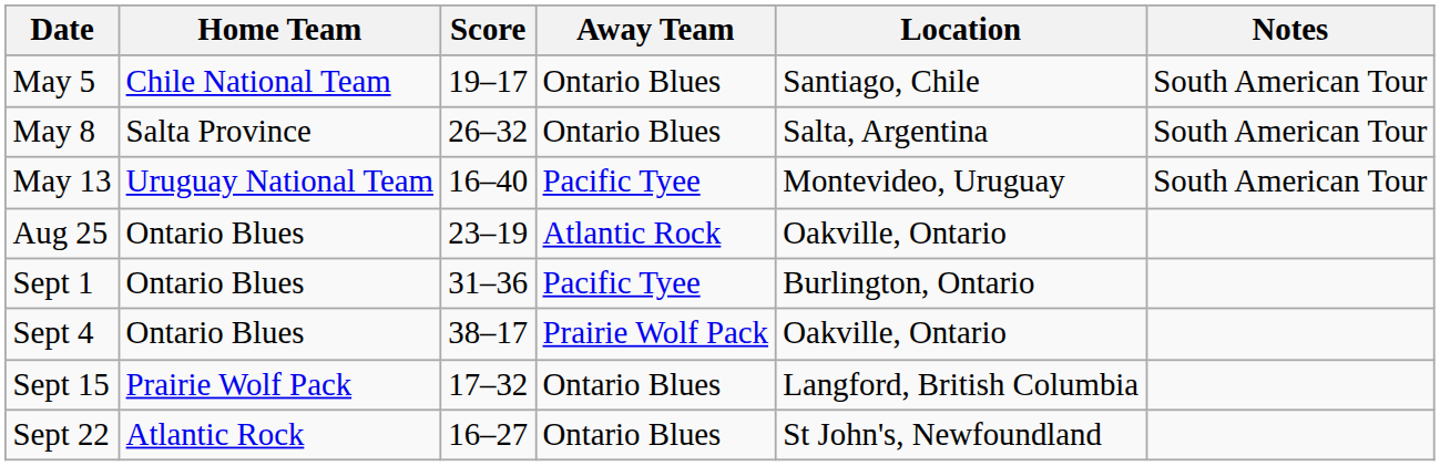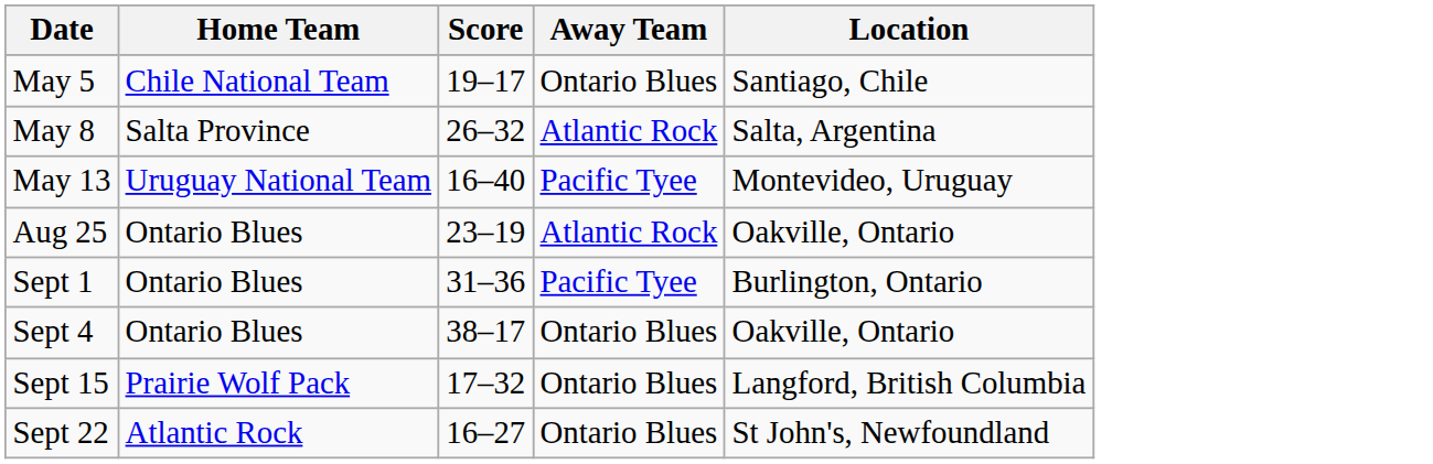- column: Notes | South American Tour | South American Tour | South American Tour
May 8 | Away Team: Ontario Blues -> Atlantic Rock
Sept 4 | Away Team: Prairie Wolf Pack -> Ontario Blues
